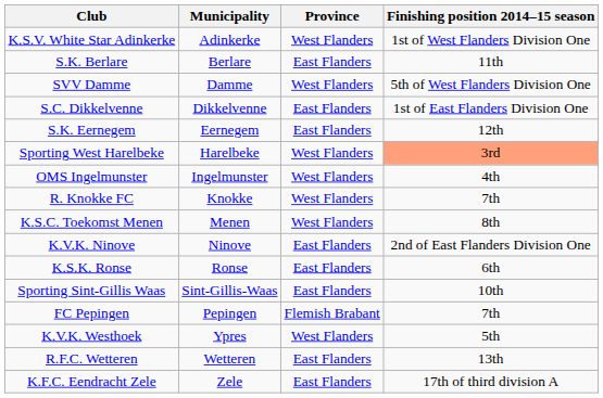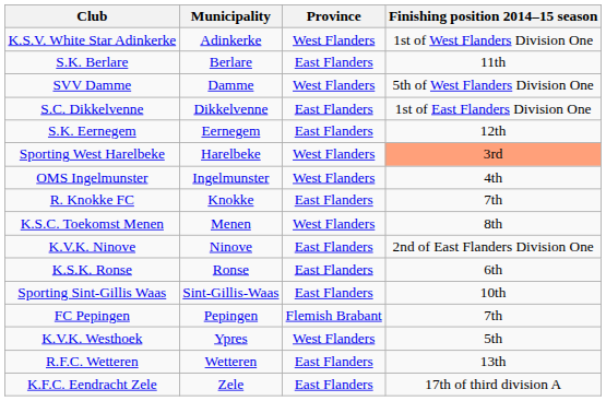R. Knokke FC | Province: West Flanders -> East Flanders
